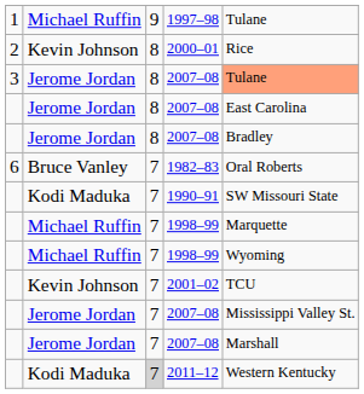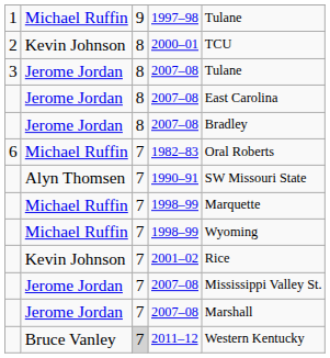2000–01 | column 5: Rice -> TCU
3 / 2007–08 | column 5: lightsalmon background -> no background
1982–83 | column 2: Bruce Vanley -> Michael Ruffin
1990–91 | column 2: Kodi Maduka -> Alyn Thomsen
2001–02 | column 5: TCU -> Rice
2011–12 | column 2: Kodi Maduka -> Bruce Vanley
